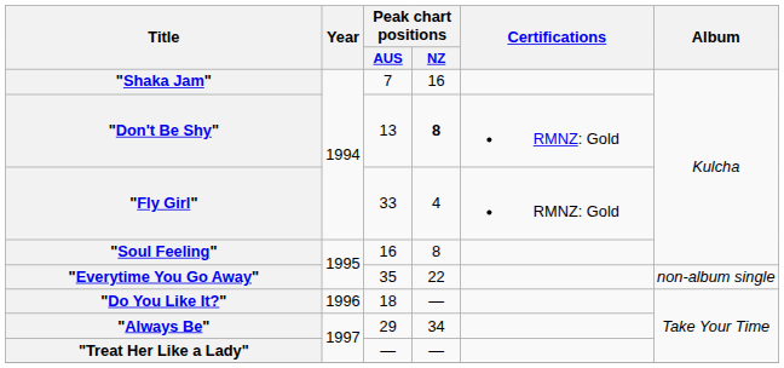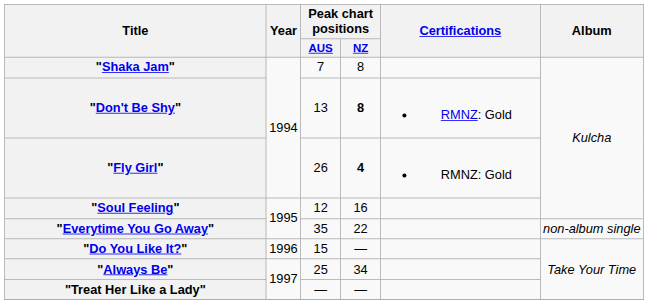"Shaka Jam" | Peak chart positions / NZ: 16 -> 8
"Fly Girl" | Peak chart positions / AUS: 33 -> 26
"Fly Girl" | Peak chart positions / NZ: normal -> bold
"Soul Feeling" | Peak chart positions / AUS: 16 -> 12
"Soul Feeling" | Peak chart positions / NZ: 8 -> 16
"Do You Like It?" | Peak chart positions / AUS: 18 -> 15
"Always Be" | Peak chart positions / AUS: 29 -> 25
